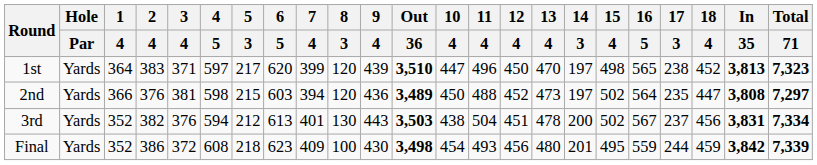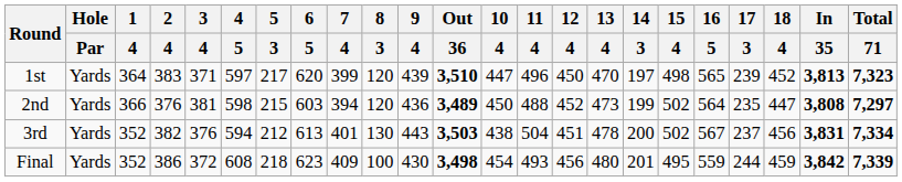1st | 17 / 3: 238 -> 239
2nd | 14 / 3: 197 -> 199
